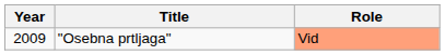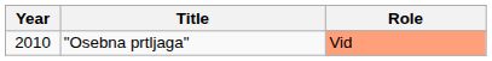"Osebna prtljaga" | Year: 2009 -> 2010
